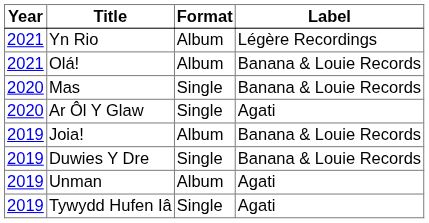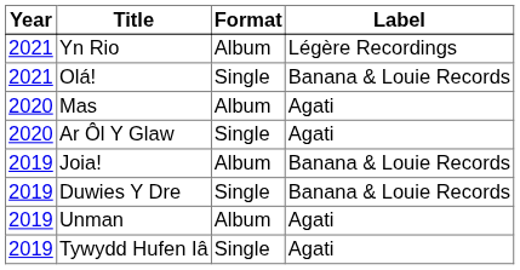Olá! | Format: Album -> Single
Mas | Format: Single -> Album
Mas | Label: Banana & Louie Records -> Agati
